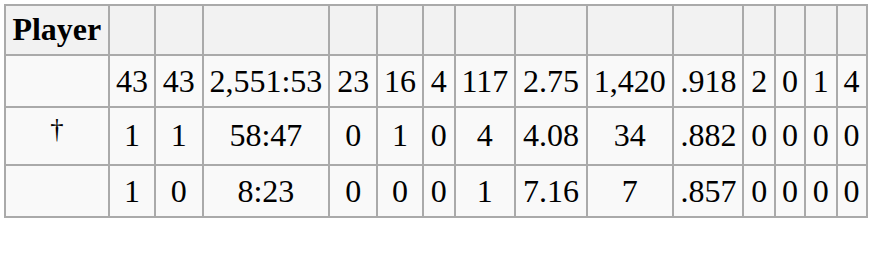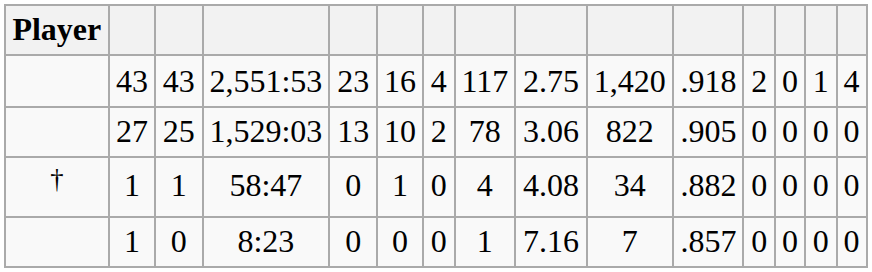+ row: 27 | 25 | 1,529:03 | 13 | 10 | 2 | 78 | 3.06 | 822 | .905 | 0 | 0 | 0 | 0
